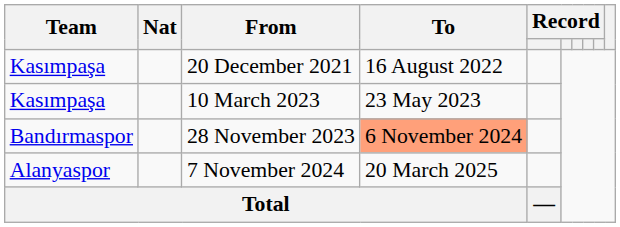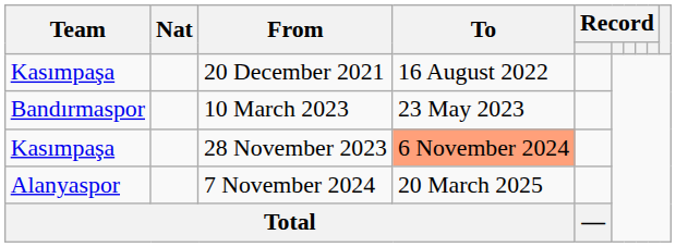10 March 2023 | Team: Kasımpaşa -> Bandırmaspor
28 November 2023 | Team: Bandırmaspor -> Kasımpaşa
